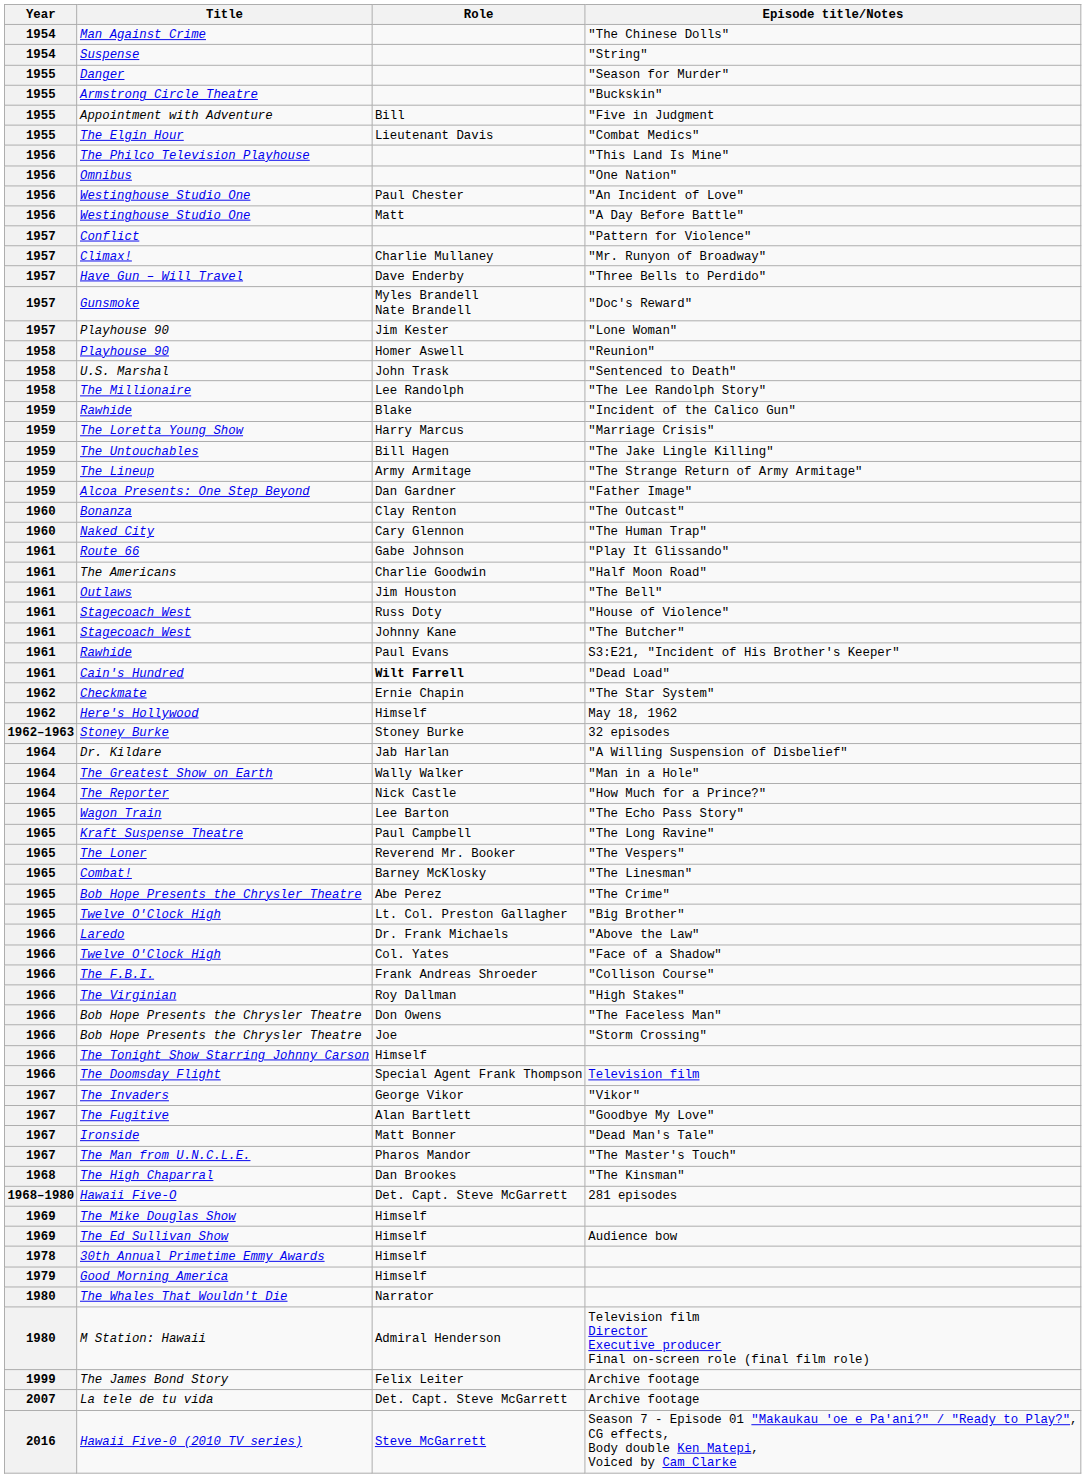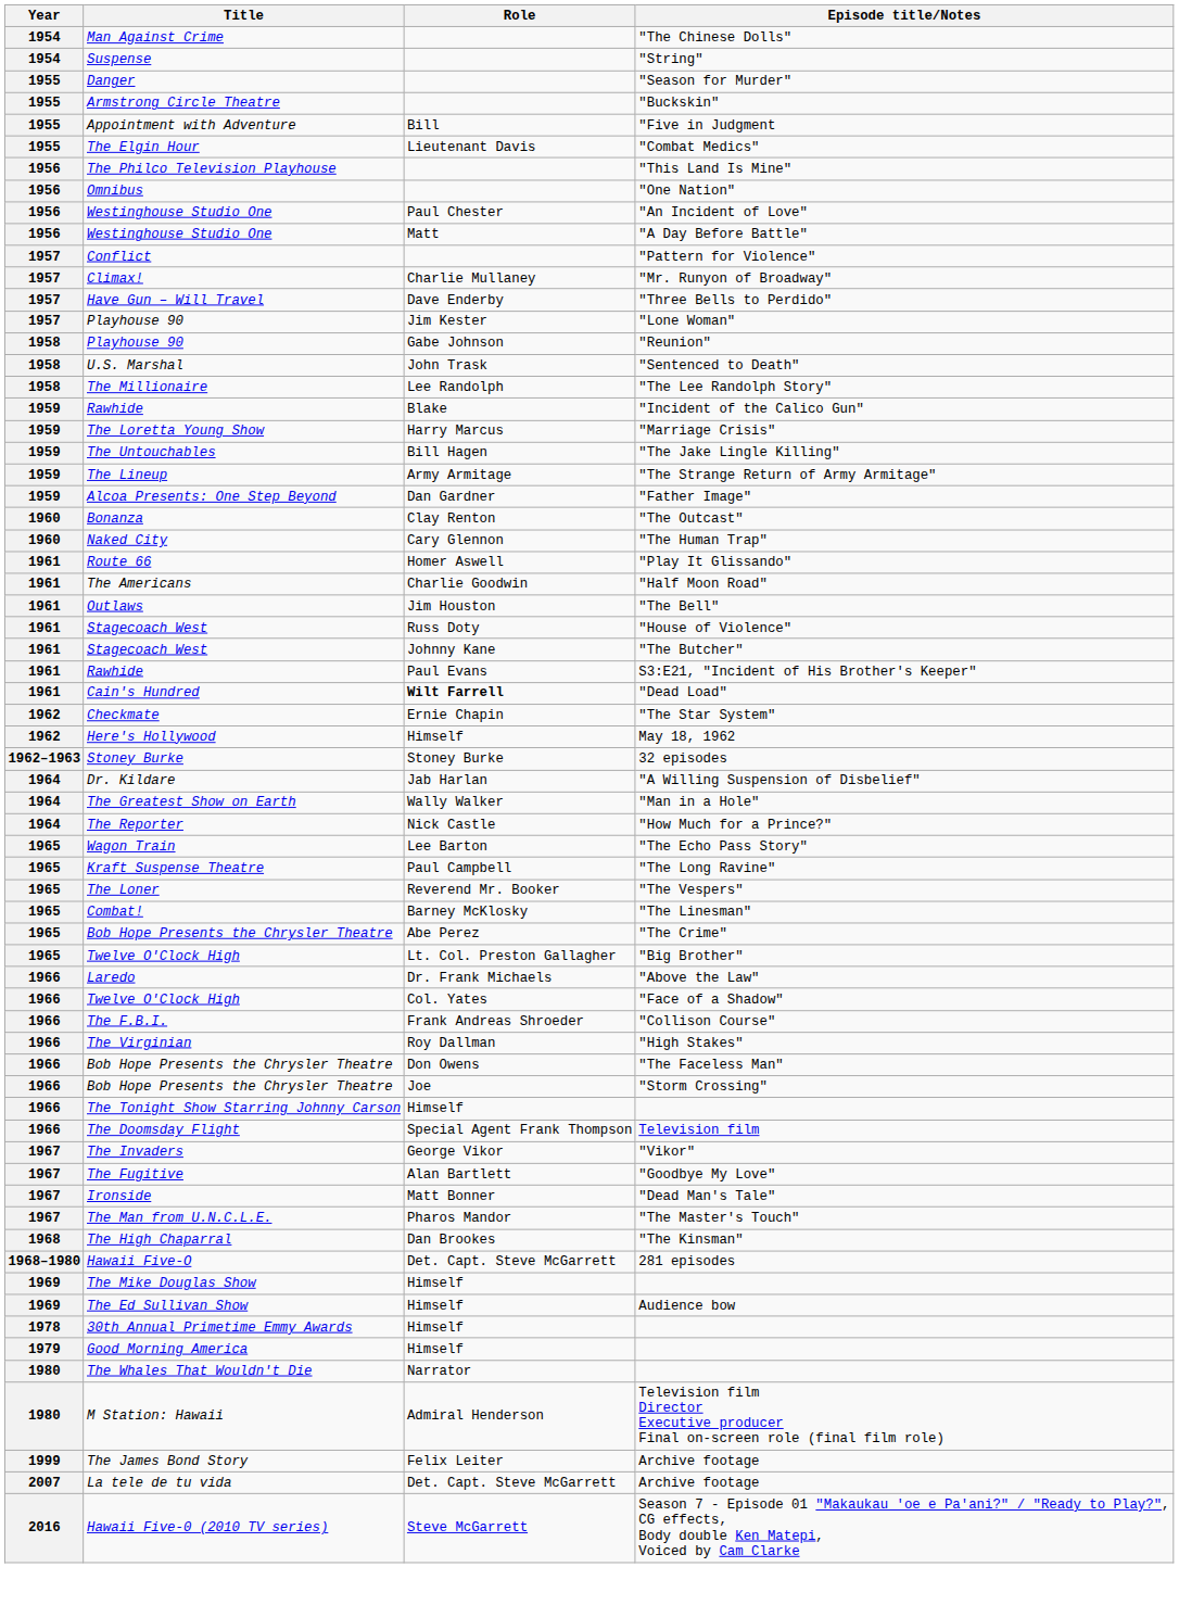- row: 1957 | Gunsmoke | Myles Brandell Nate Brandell | "Doc's Reward"
"Reunion" | Role: Homer Aswell -> Gabe Johnson
"Play It Glissando" | Role: Gabe Johnson -> Homer Aswell
